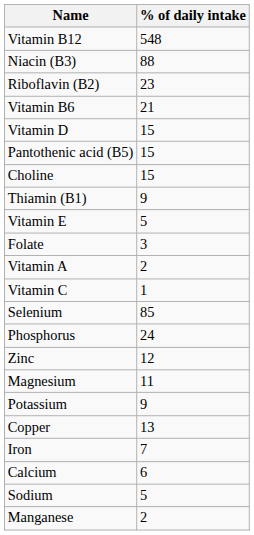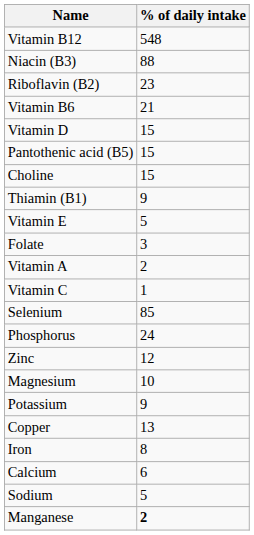Magnesium | % of daily intake: 11 -> 10
Iron | % of daily intake: 7 -> 8
Manganese | % of daily intake: normal -> bold
